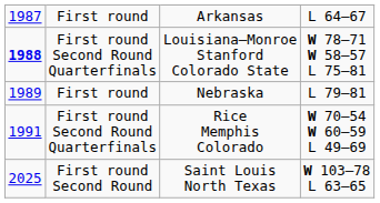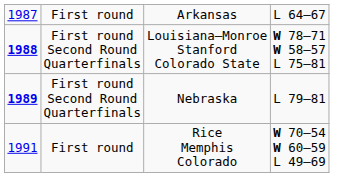Nebraska | column 1: normal -> bold
Nebraska | column 2: First round -> First round Second Round Quarterfinals
Rice Memphis Colorado | column 2: First round Second Round Quarterfinals -> First round
- row: 2025 | First round Second Round | Saint Louis North Texas | W 103–78 L 63–65
